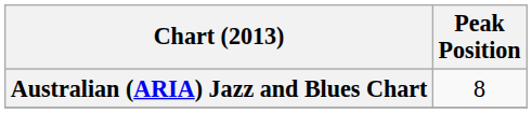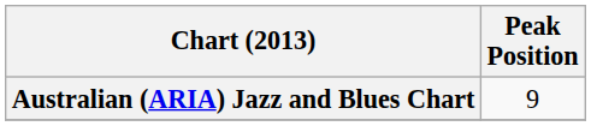Australian (ARIA) Jazz and Blues Chart | Peak Position: 8 -> 9
